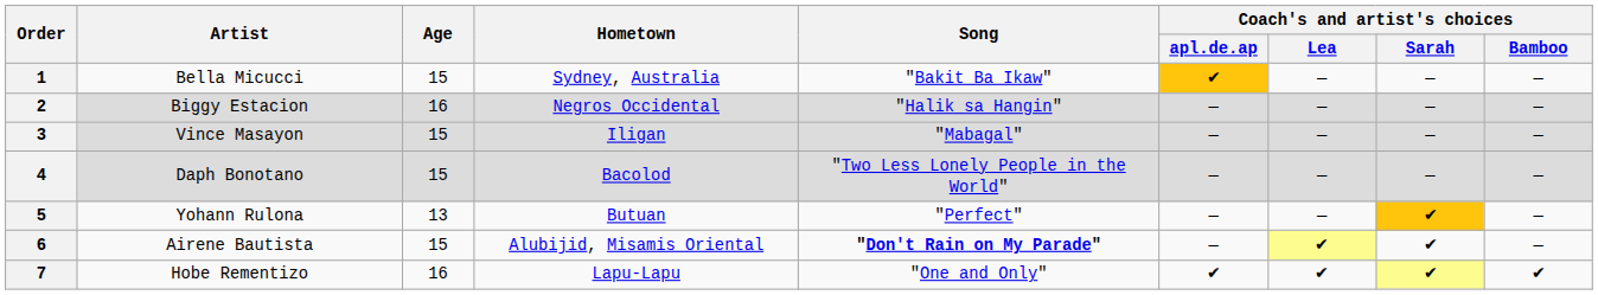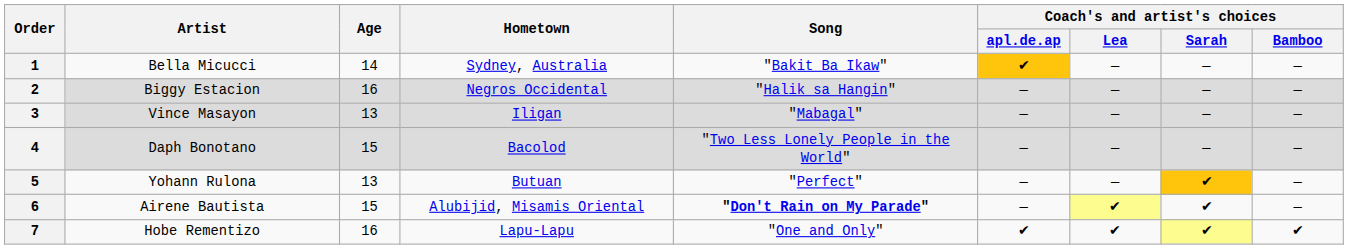1 | Age: 15 -> 14
3 | Age: 15 -> 13
